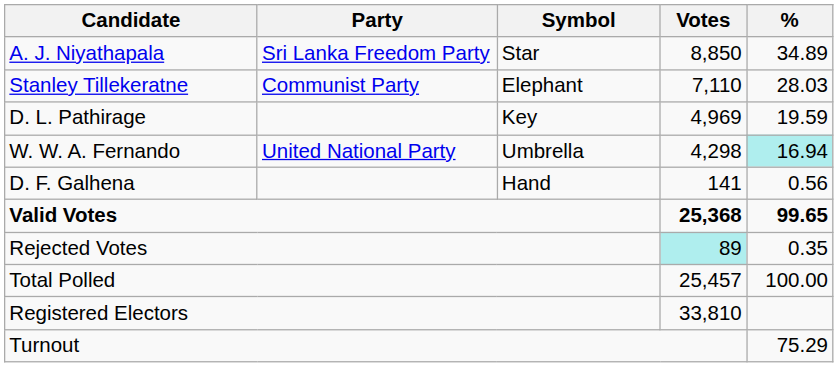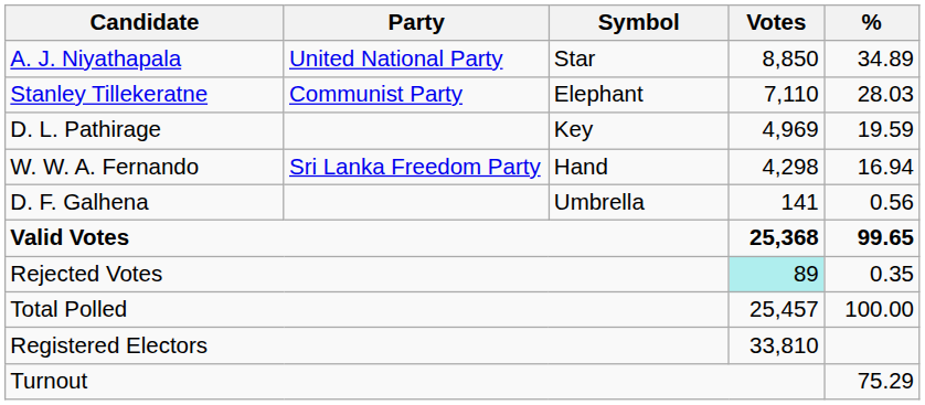A. J. Niyathapala | Party: Sri Lanka Freedom Party -> United National Party
W. W. A. Fernando | Party: United National Party -> Sri Lanka Freedom Party
W. W. A. Fernando | Symbol: Umbrella -> Hand
W. W. A. Fernando | %: paleturquoise background -> no background
D. F. Galhena | Symbol: Hand -> Umbrella
